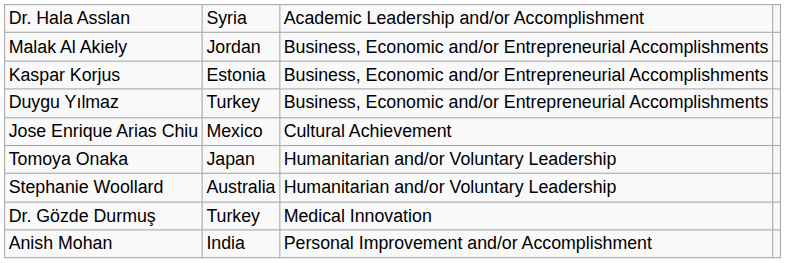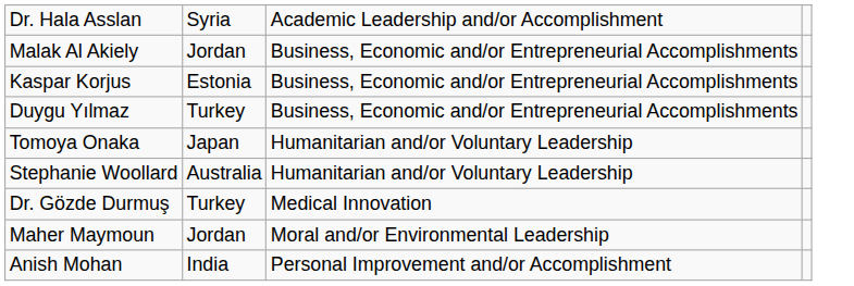- row: Jose Enrique Arias Chiu | Mexico | Cultural Achievement
+ row: Maher Maymoun | Jordan | Moral and/or Environmental Leadership
